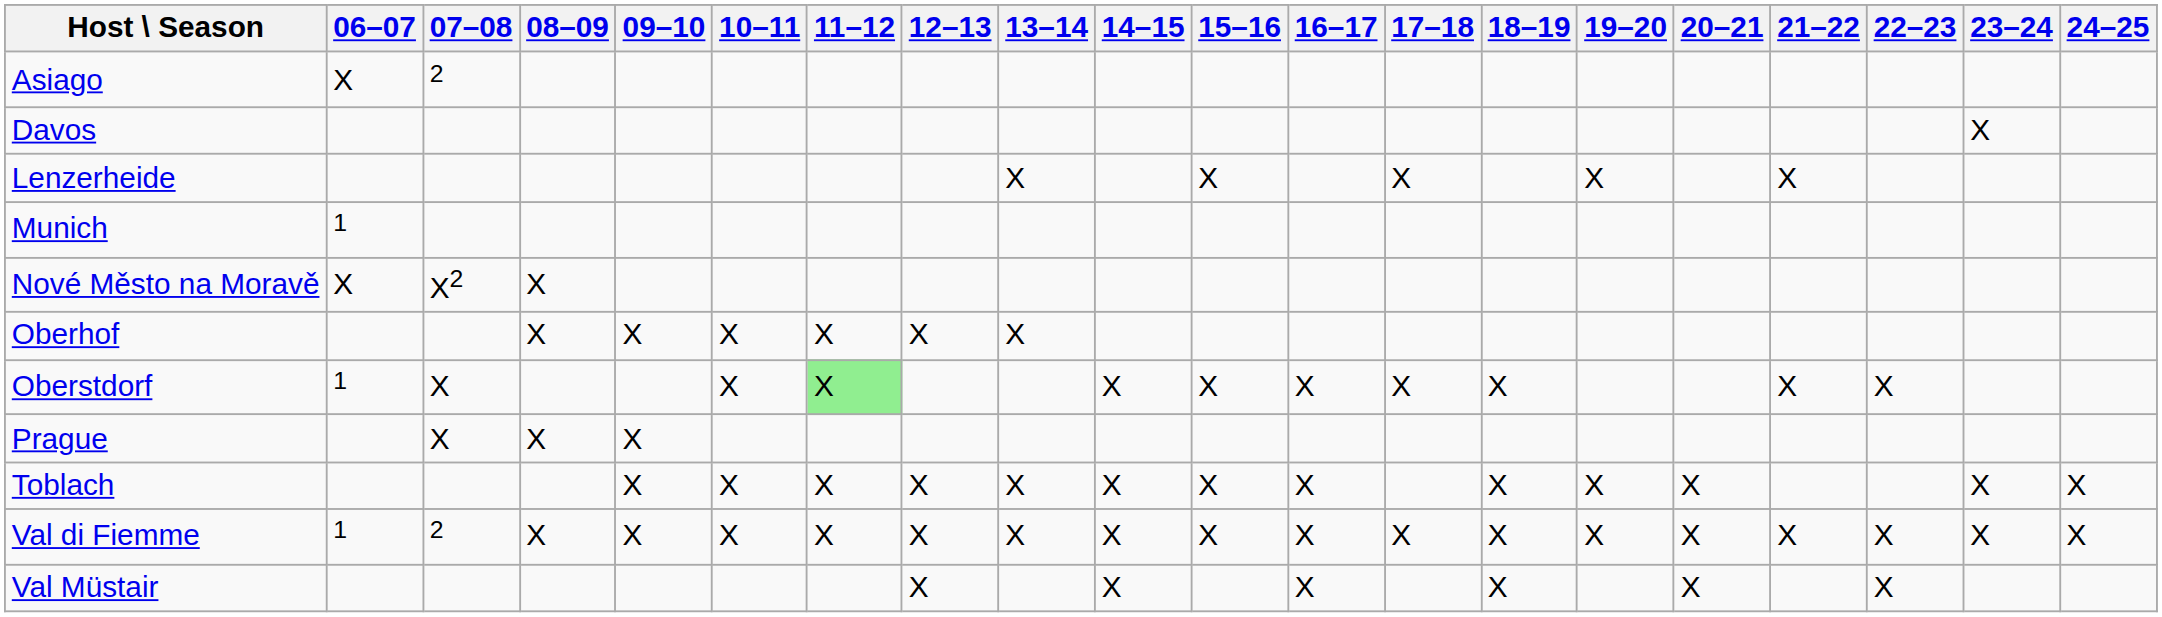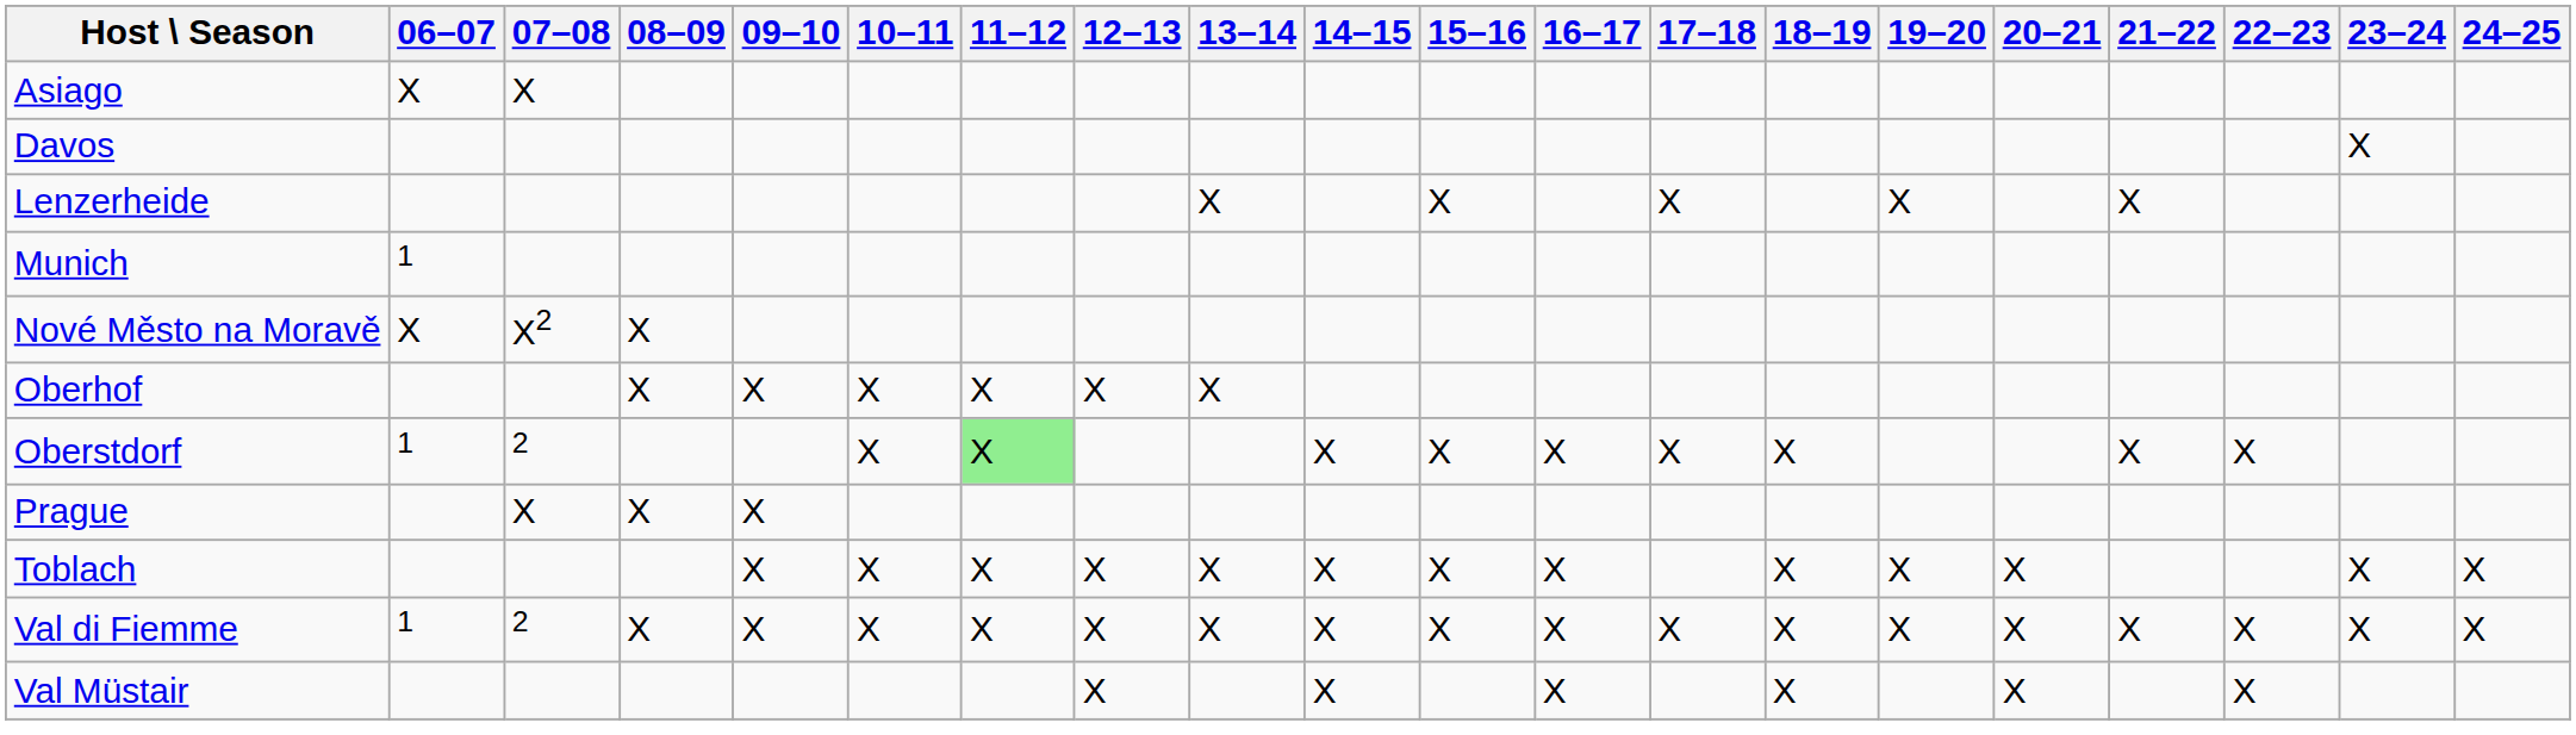Asiago | 07–08: 2 -> X
Oberstdorf | 07–08: X -> 2
